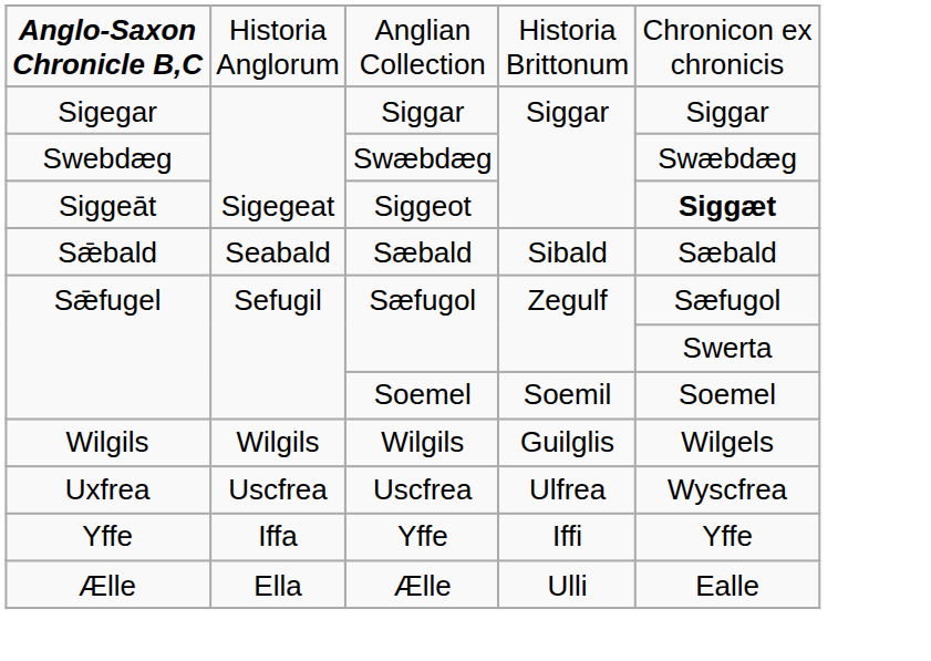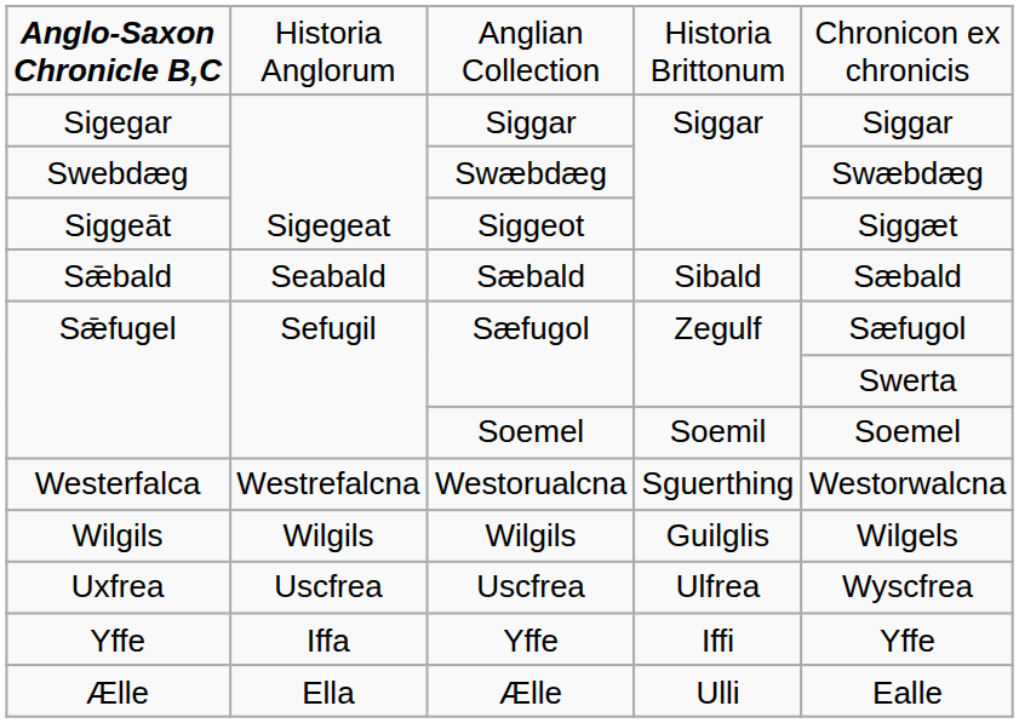Siggeot | column 5: bold -> normal
+ row: Westerfalca | Westrefalcna | Westorualcna | Sguerthing | Westorwalcna
